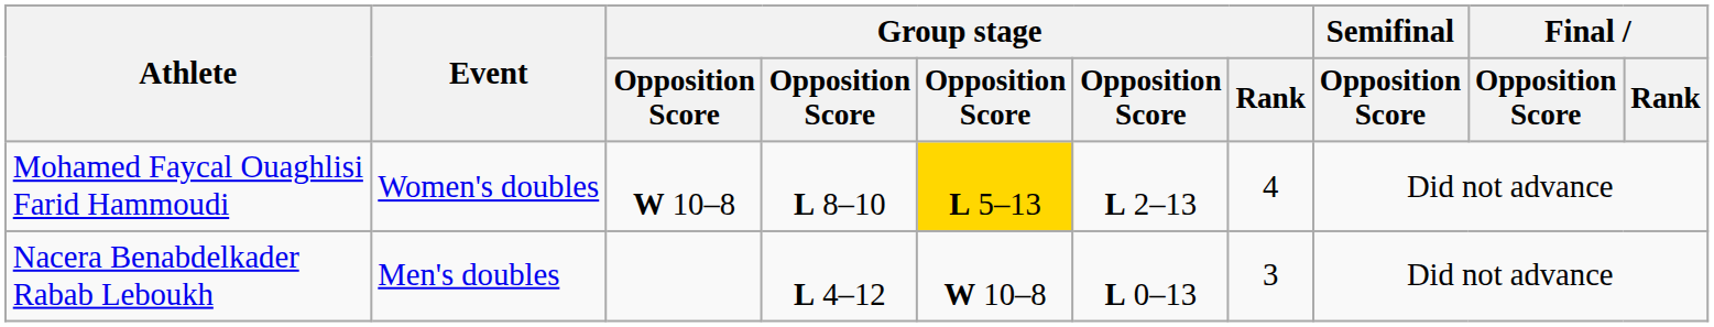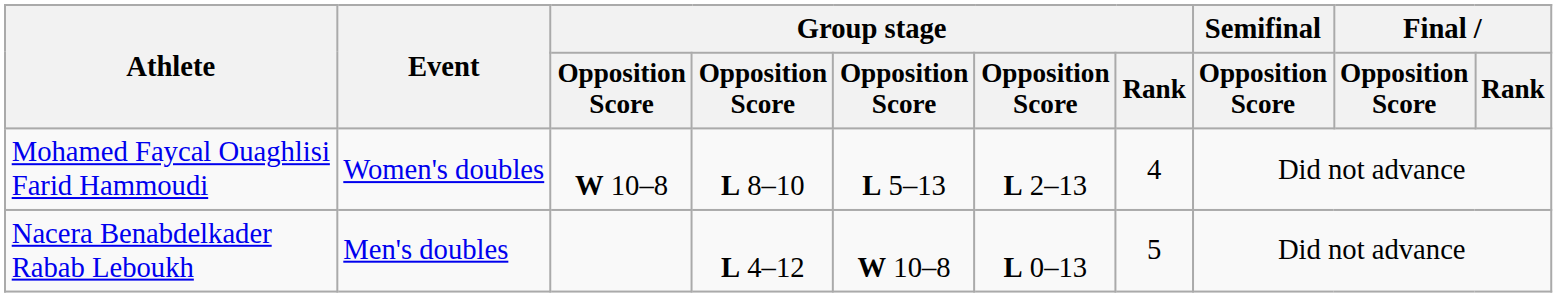Mohamed Faycal Ouaghlisi Farid Hammoudi | column 5: gold background -> no background
Nacera Benabdelkader Rabab Leboukh | Group stage / Rank: 3 -> 5
